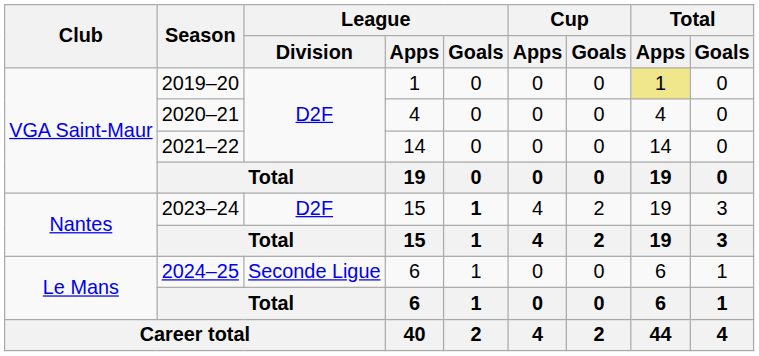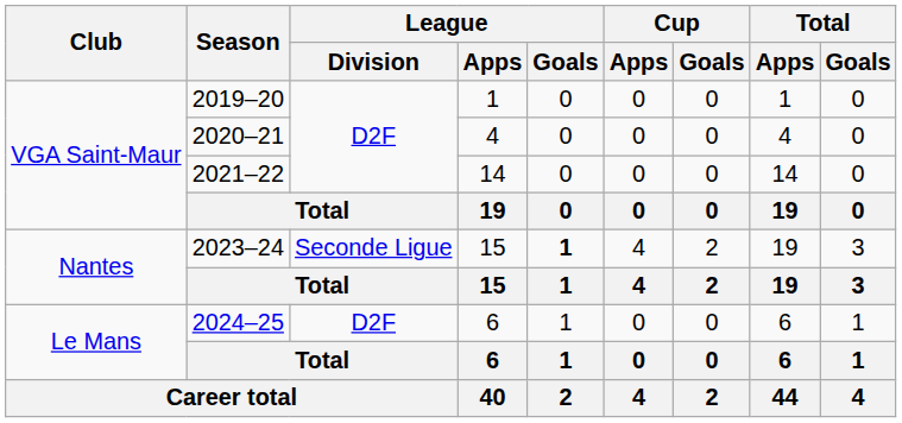2019–20 | Total / Apps: khaki background -> no background
2023–24 | League / Division: D2F -> Seconde Ligue
2024–25 | League / Division: Seconde Ligue -> D2F
